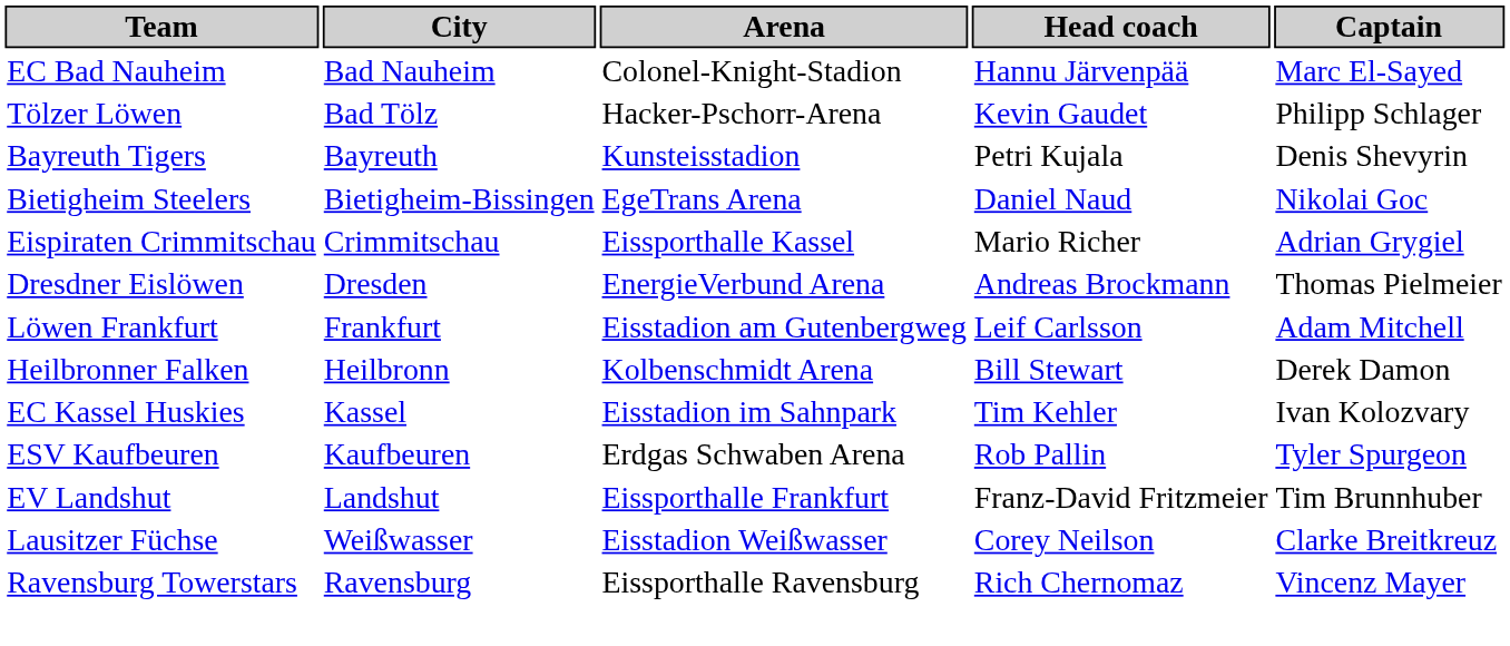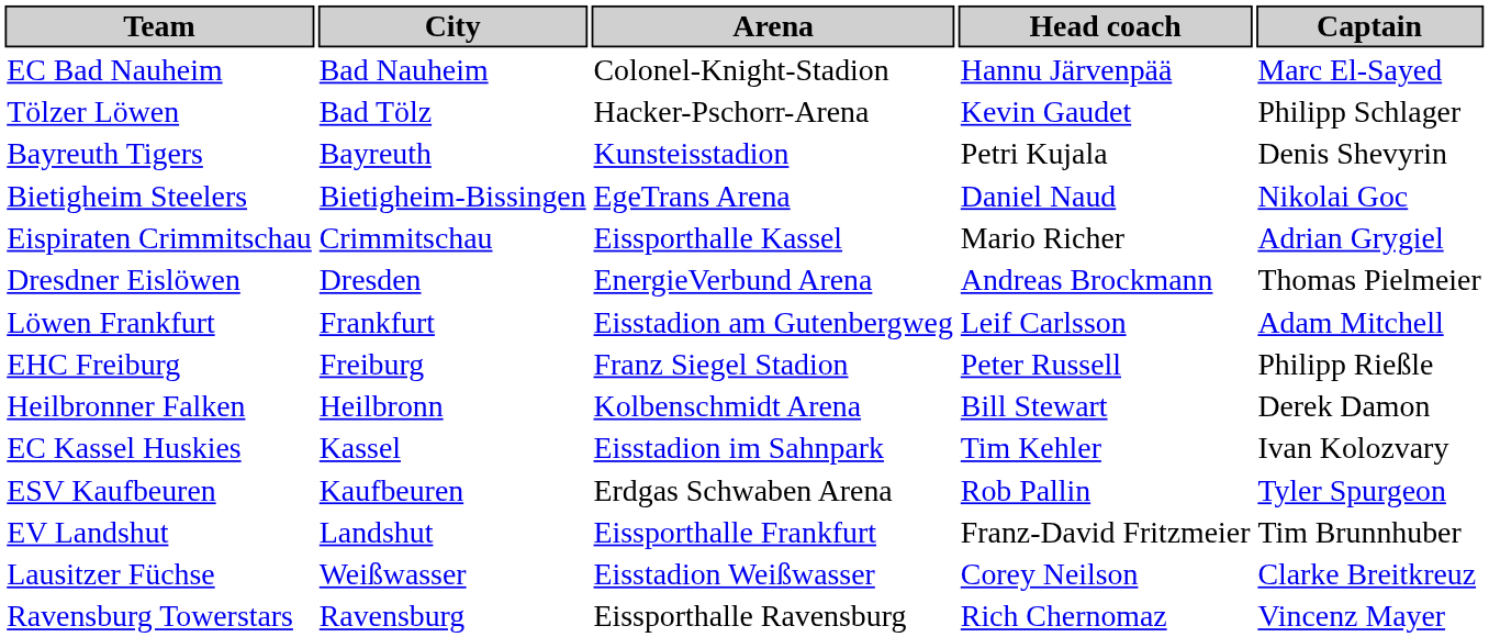+ row: EHC Freiburg | Freiburg | Franz Siegel Stadion | Peter Russell | Philipp Rießle
